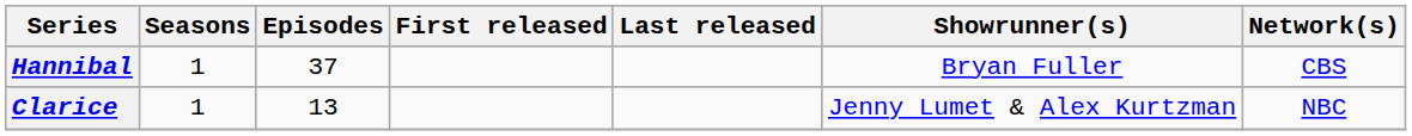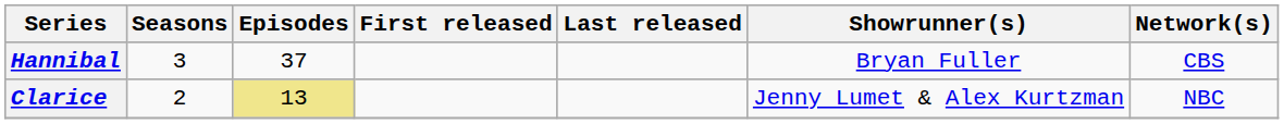Hannibal | Seasons: 1 -> 3
Clarice | Seasons: 1 -> 2
Clarice | Episodes: no background -> khaki background
